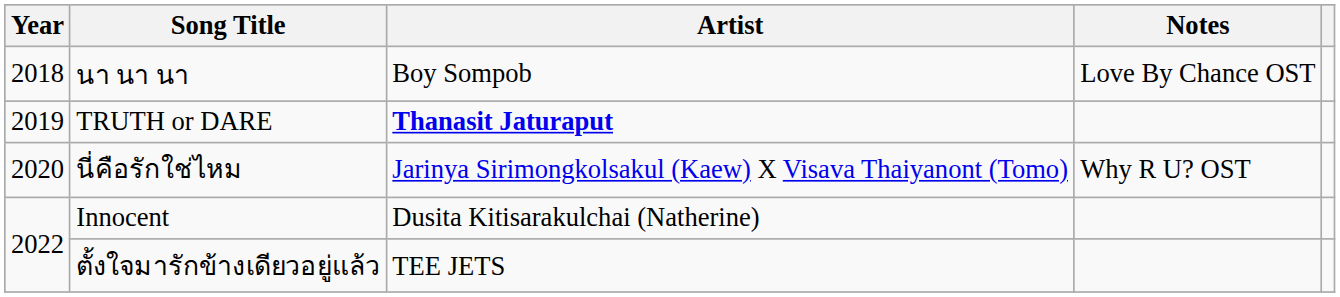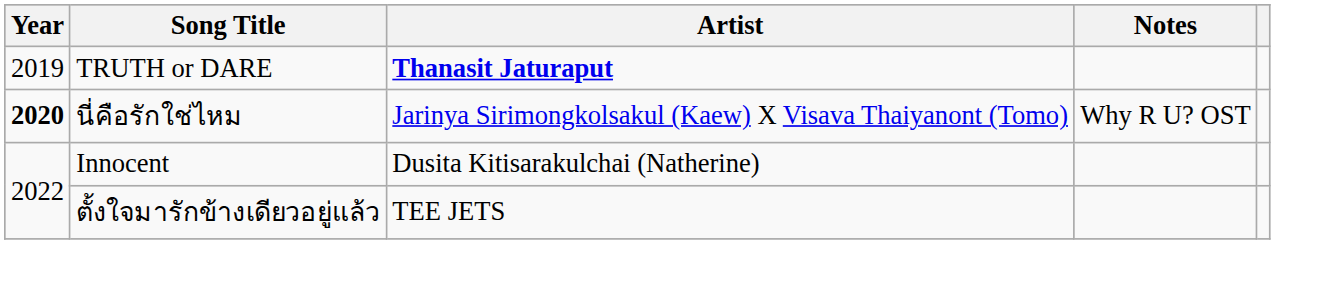- row: 2018 | นา นา นา | Boy Sompob | Love By Chance OST
นี่คือรักใช่ไหม | Year: normal -> bold
